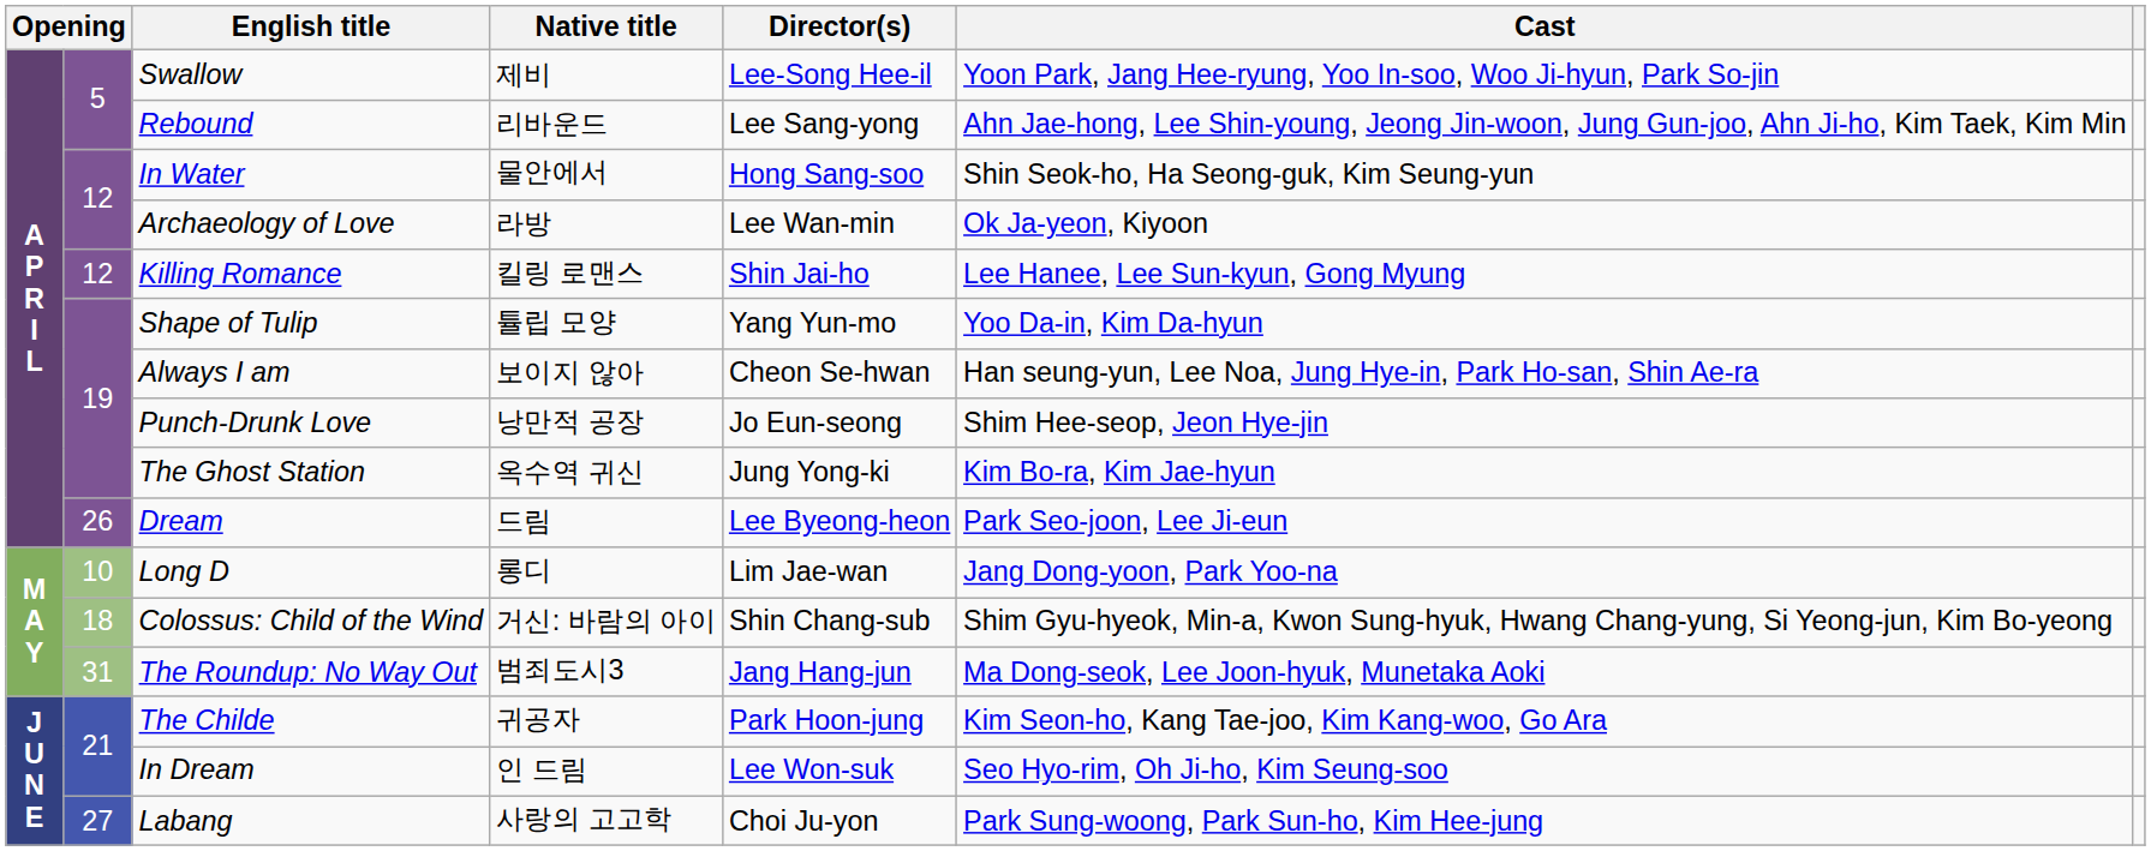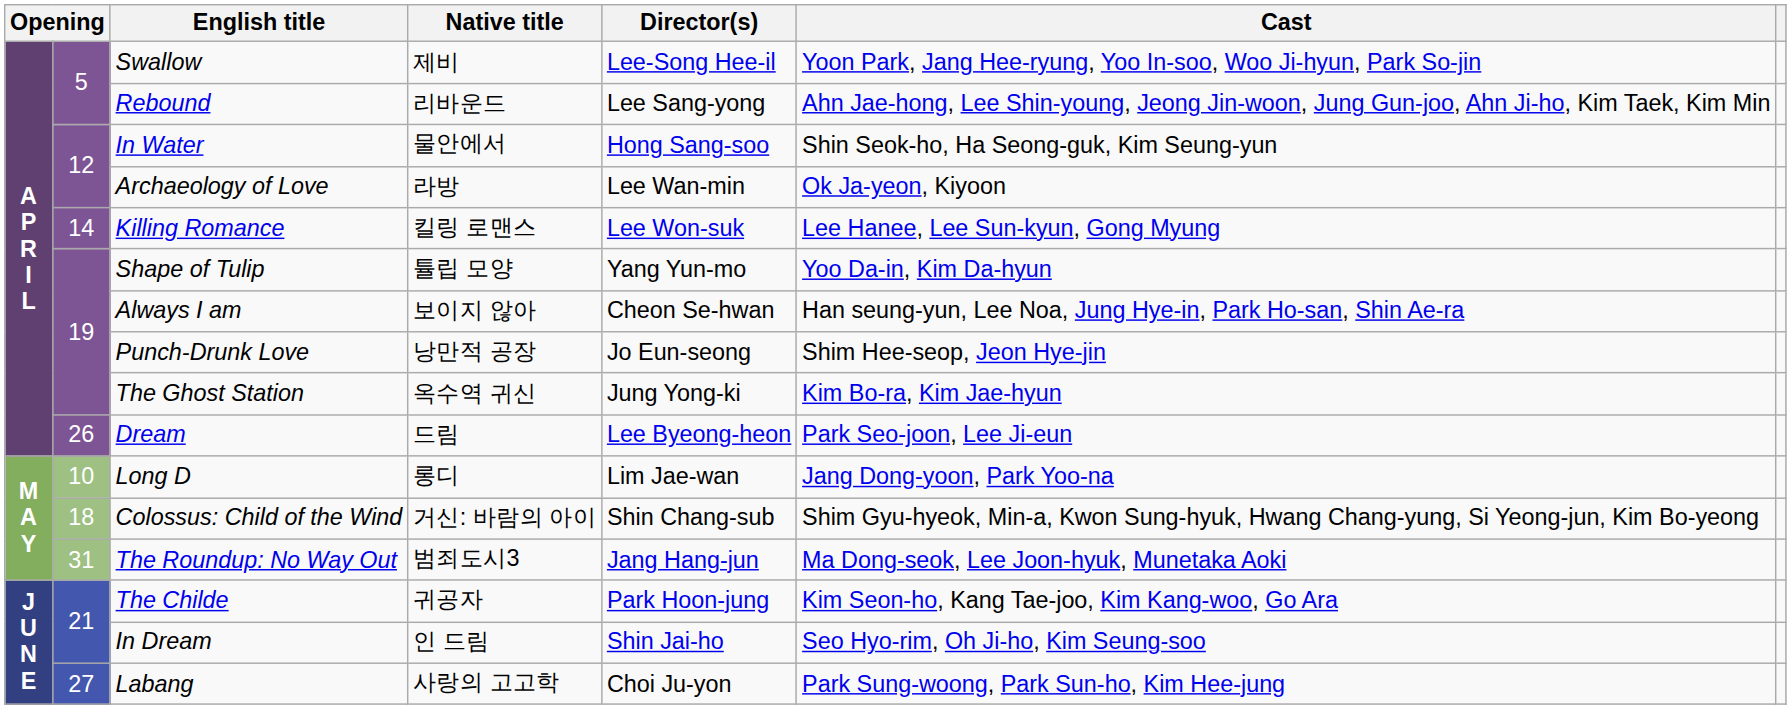Killing Romance | column 2: 12 -> 14
Killing Romance | Director(s): Shin Jai-ho -> Lee Won-suk
In Dream | Director(s): Lee Won-suk -> Shin Jai-ho
